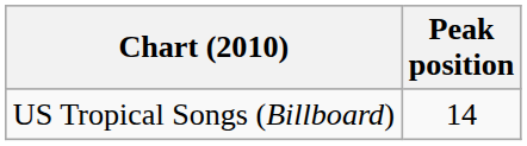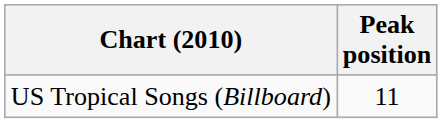US Tropical Songs (Billboard) | Peak position: 14 -> 11
